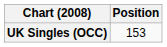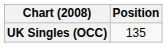UK Singles (OCC) | Position: 153 -> 135
